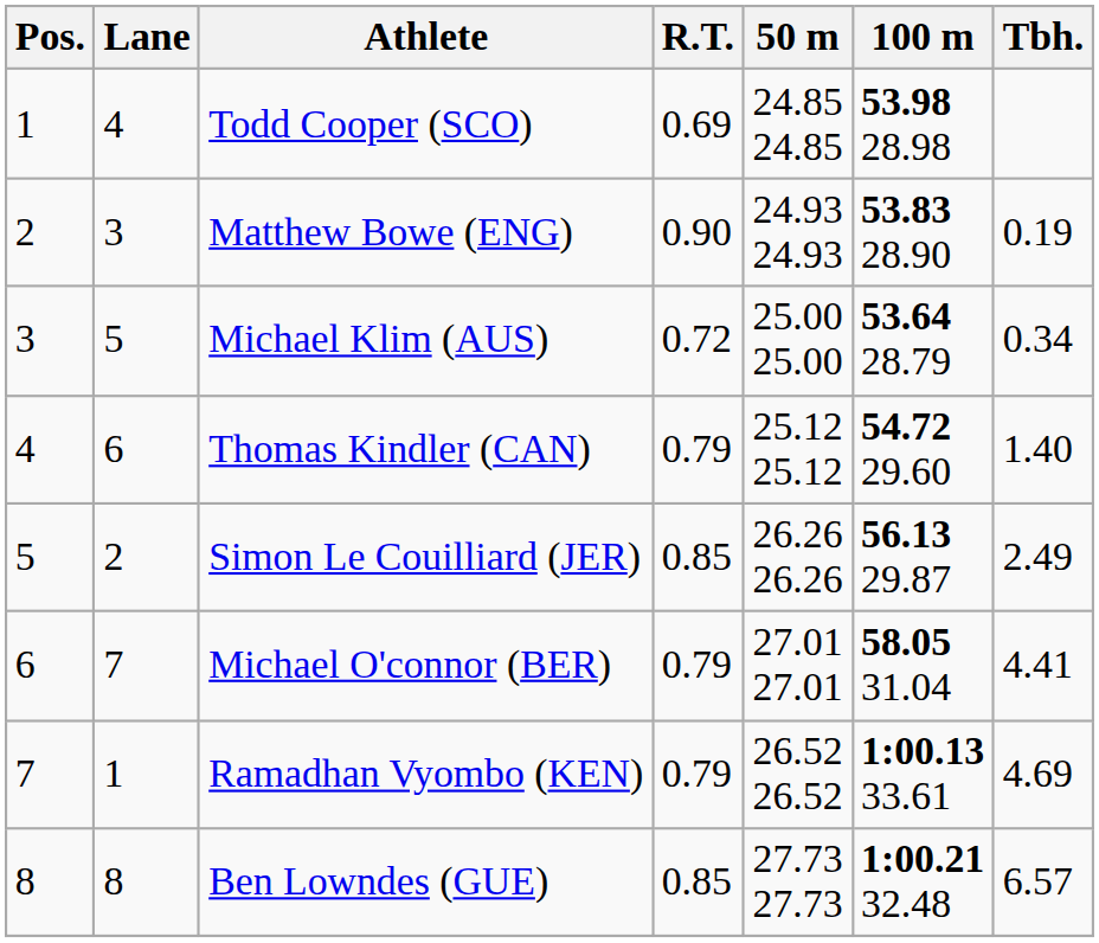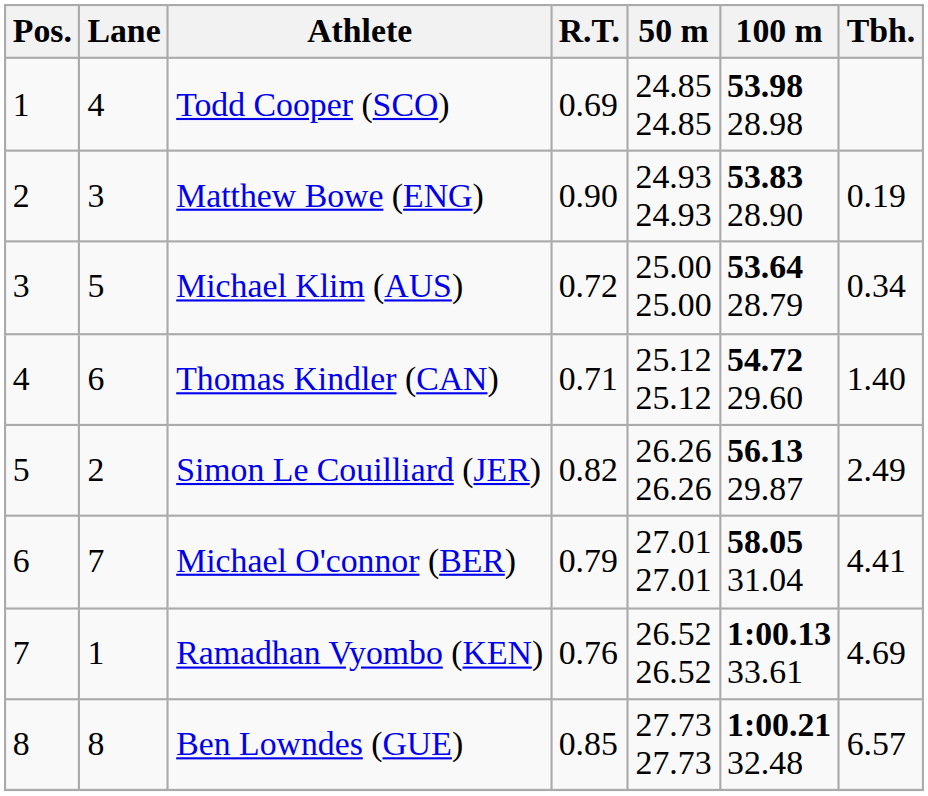Thomas Kindler (CAN) | R.T.: 0.79 -> 0.71
Simon Le Couilliard (JER) | R.T.: 0.85 -> 0.82
Ramadhan Vyombo (KEN) | R.T.: 0.79 -> 0.76
